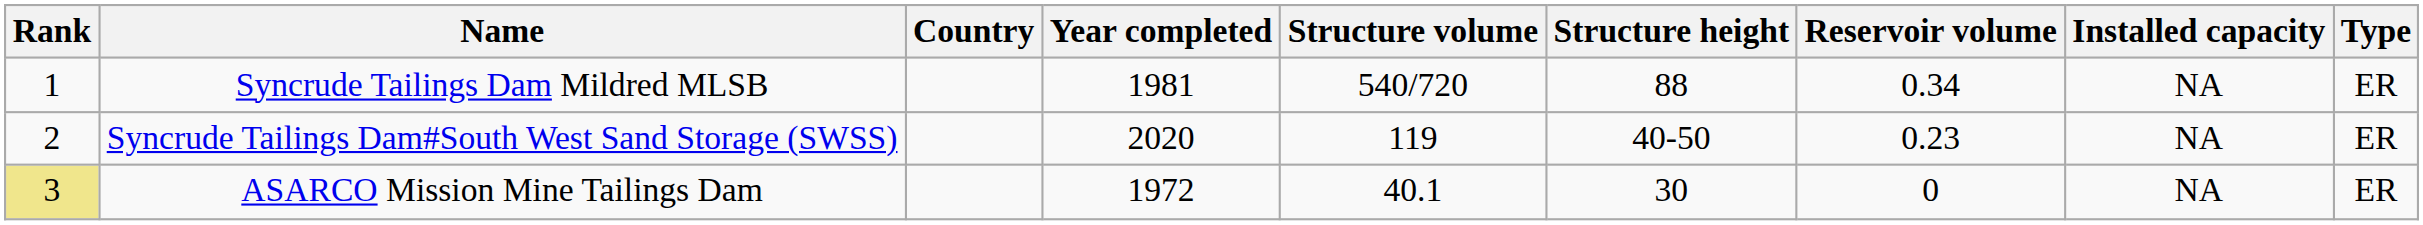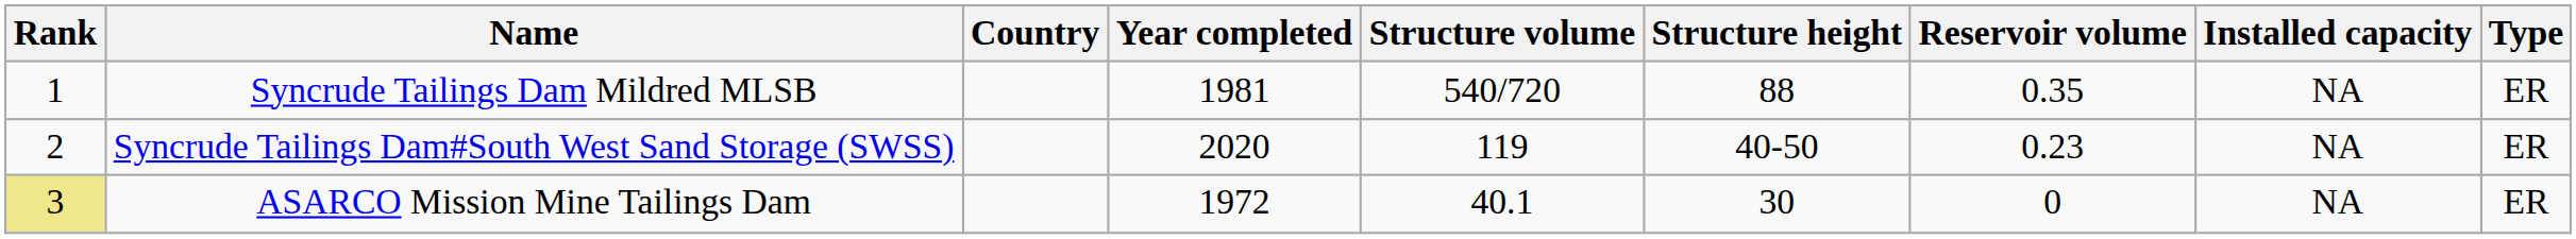Syncrude Tailings Dam Mildred MLSB | Reservoir volume: 0.34 -> 0.35
